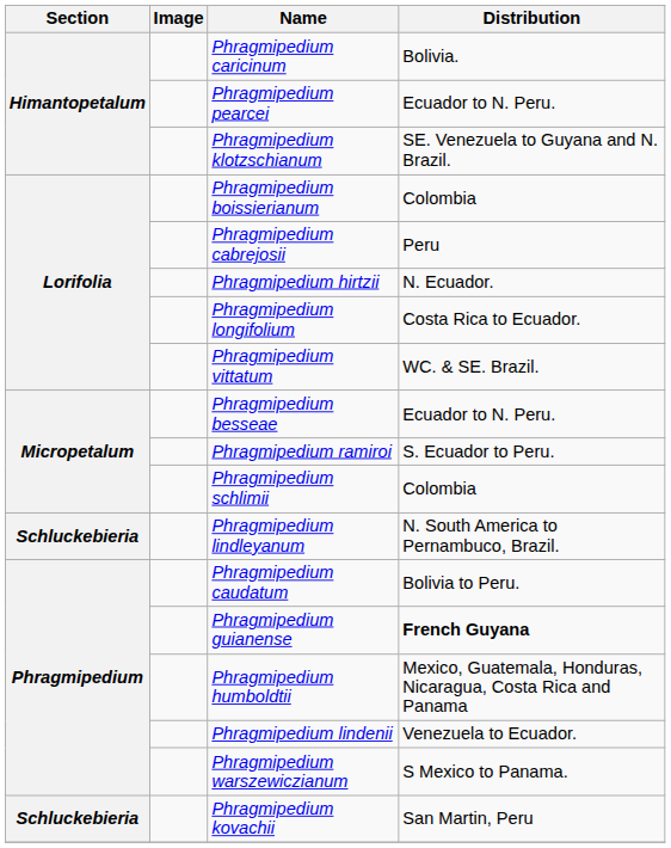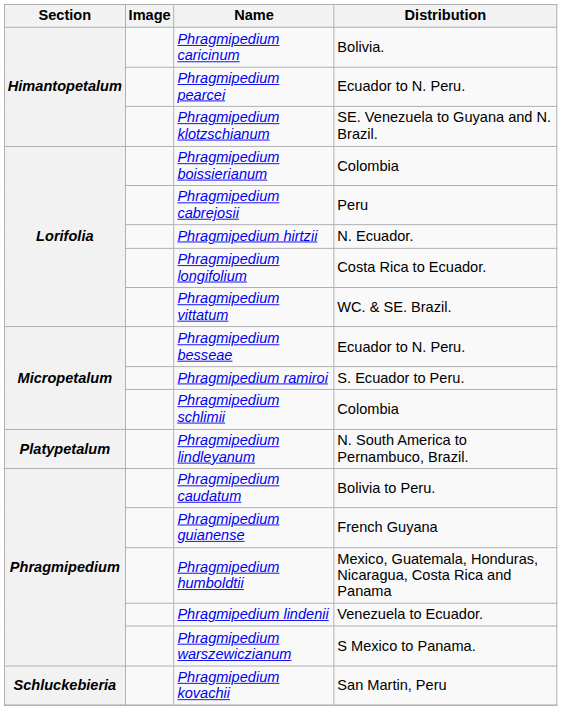Phragmipedium lindleyanum | Section: Schluckebieria -> Platypetalum
Phragmipedium guianense | Distribution: bold -> normal
